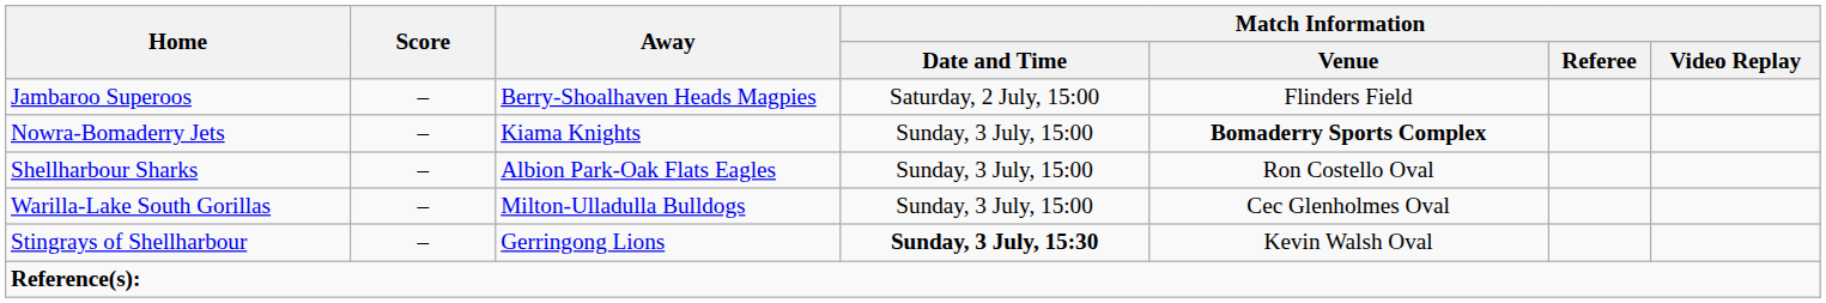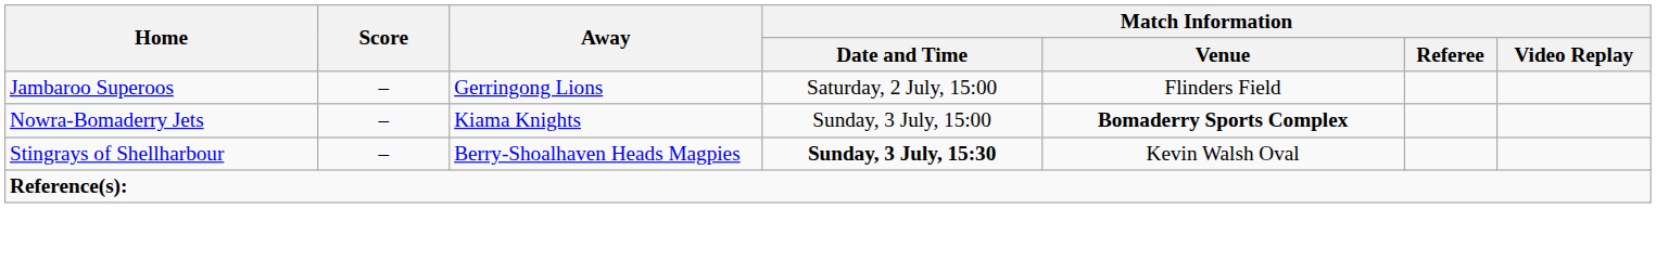Jambaroo Superoos | Away: Berry-Shoalhaven Heads Magpies -> Gerringong Lions
- row: Shellharbour Sharks | – | Albion Park-Oak Flats Eagles | Sunday, 3 July, 15:00 | Ron Costello Oval
- row: Warilla-Lake South Gorillas | – | Milton-Ulladulla Bulldogs | Sunday, 3 July, 15:00 | Cec Glenholmes Oval
Stingrays of Shellharbour | Away: Gerringong Lions -> Berry-Shoalhaven Heads Magpies
